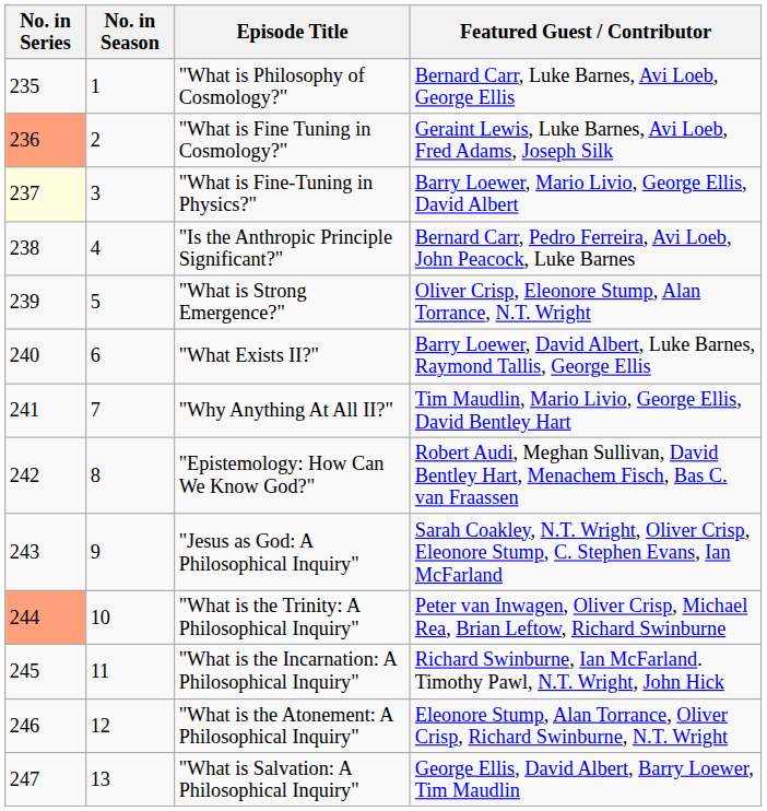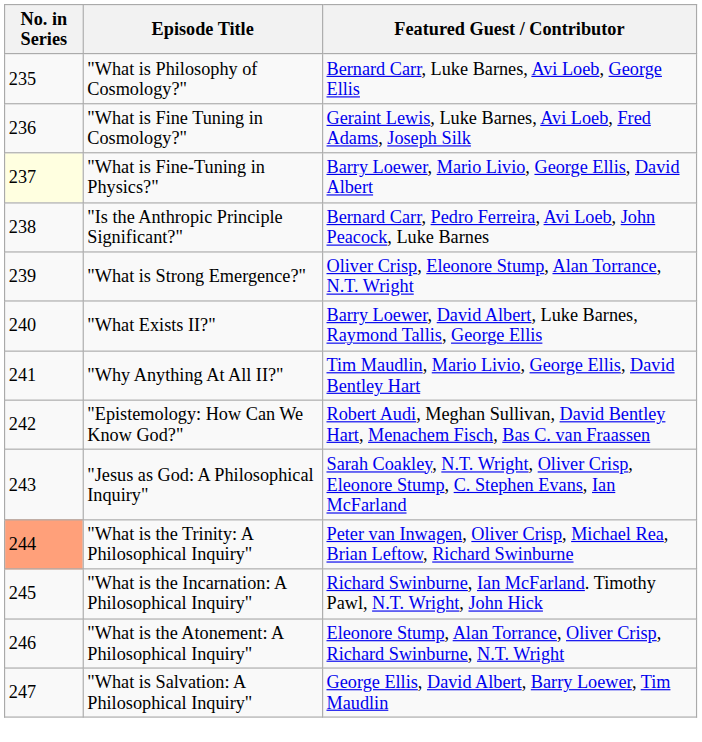- column: No. in Season | 1 | 2 | 3 | 4 | 5 | 6 | 7 | 8 | 9 | 10 | 11 | 12 | 13
"What is Fine Tuning in Cosmology?" | No. in Series: lightsalmon background -> no background
